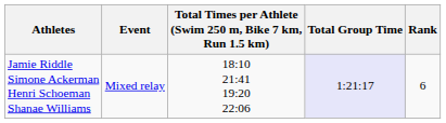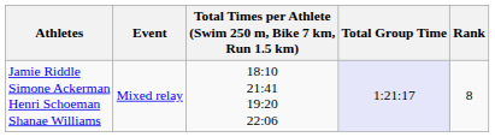Jamie Riddle Simone Ackerman Henri Schoeman Shanae Williams | Rank: 6 -> 8
